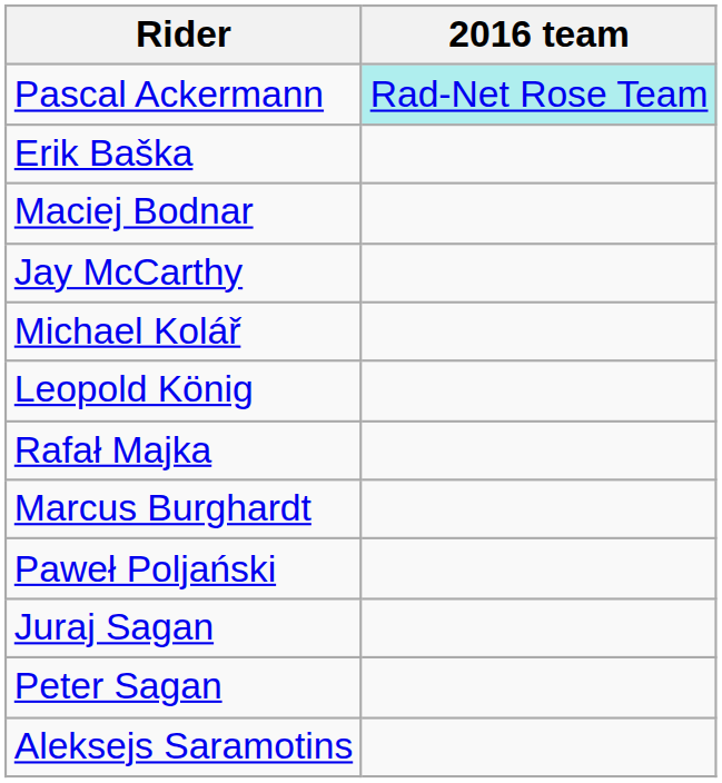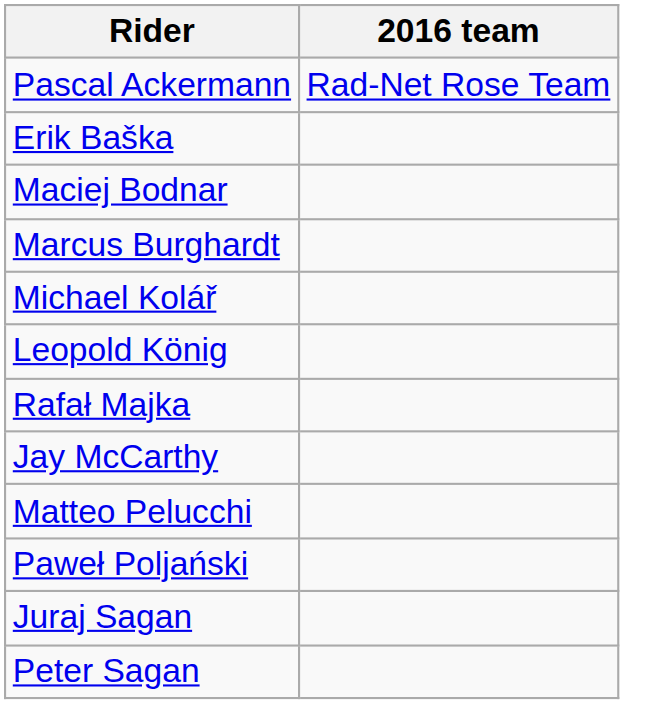Pascal Ackermann | 2016 team: paleturquoise background -> no background
rows swapped: Marcus Burghardt <-> Jay McCarthy
+ row: Matteo Pelucchi
- row: Aleksejs Saramotins
